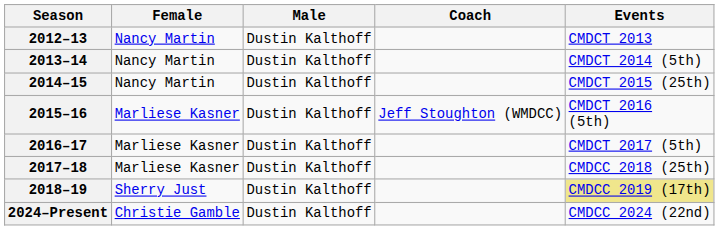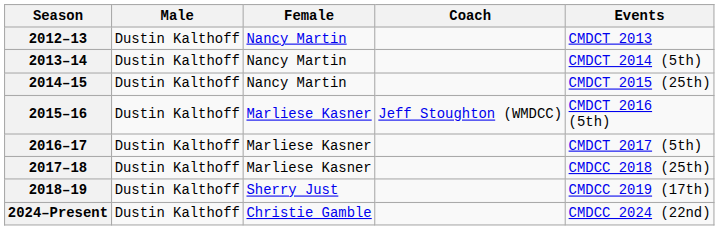columns swapped: Female <-> Male
2018–19 | Events: khaki background -> no background
